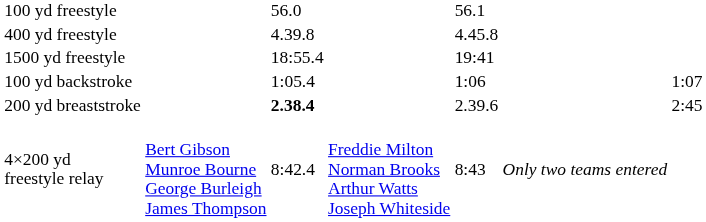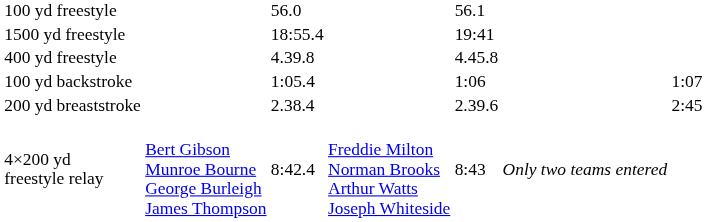rows swapped: 400 yd freestyle <-> 1500 yd freestyle
200 yd breaststroke | column 3: bold -> normal
